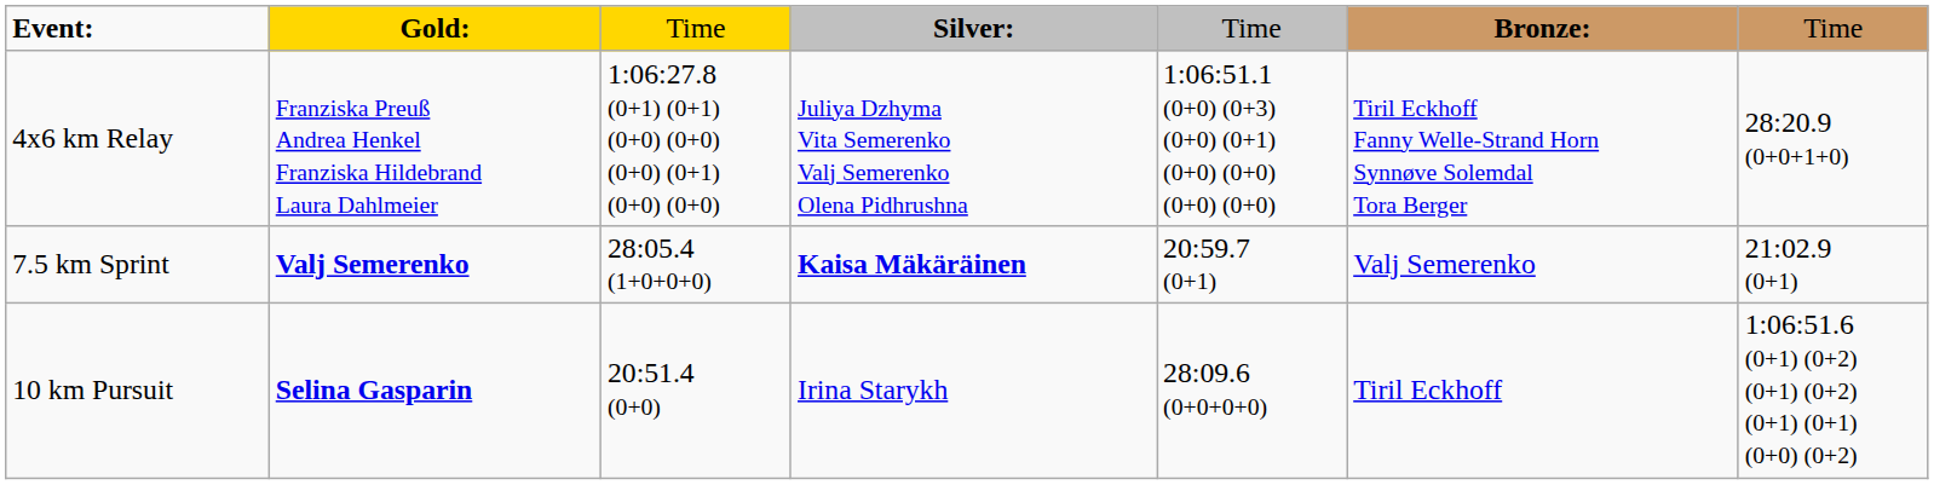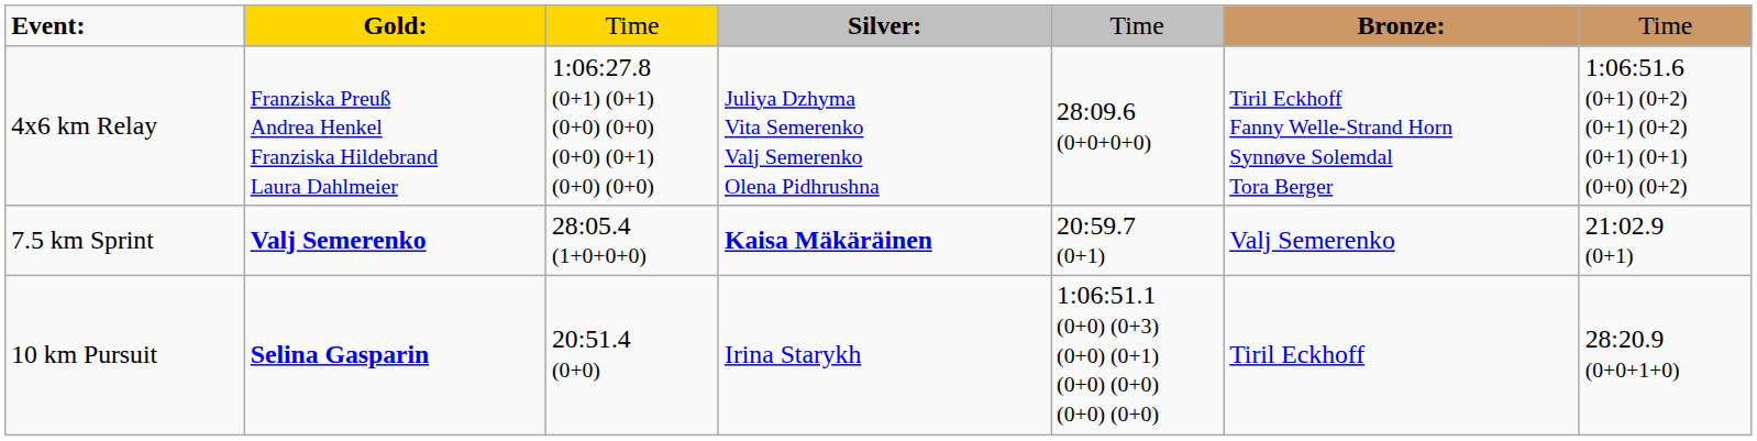4x6 km Relay | column 5: 1:06:51.1 (0+0) (0+3) (0+0) (0+1) (0+0) (0+0) (0+0) (0+0) -> 28:09.6 (0+0+0+0)
4x6 km Relay | column 7: 28:20.9 (0+0+1+0) -> 1:06:51.6 (0+1) (0+2) (0+1) (0+2) (0+1) (0+1) (0+0) (0+2)
10 km Pursuit | column 5: 28:09.6 (0+0+0+0) -> 1:06:51.1 (0+0) (0+3) (0+0) (0+1) (0+0) (0+0) (0+0) (0+0)
10 km Pursuit | column 7: 1:06:51.6 (0+1) (0+2) (0+1) (0+2) (0+1) (0+1) (0+0) (0+2) -> 28:20.9 (0+0+1+0)
